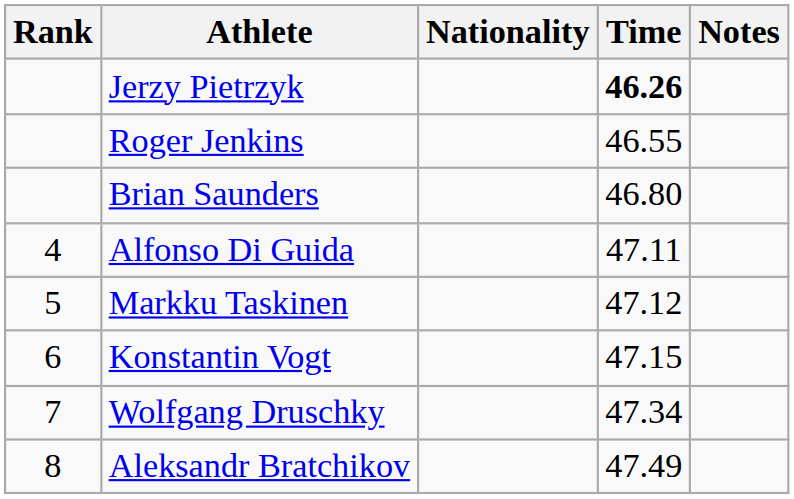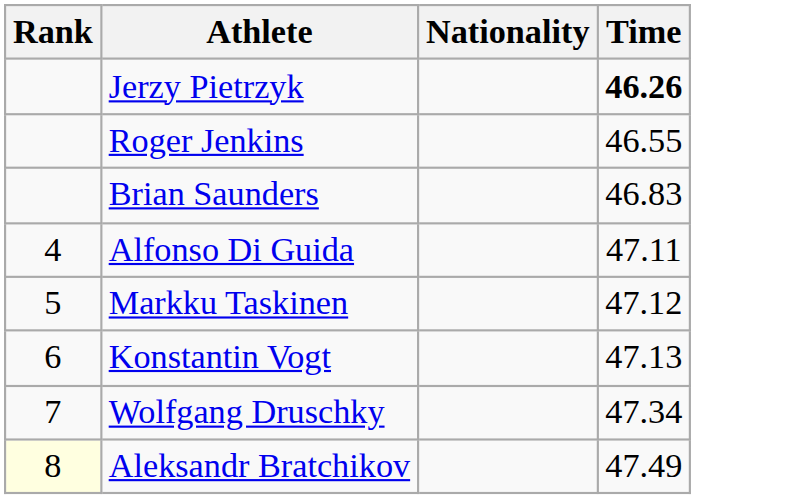- column: Notes
Brian Saunders | Time: 46.80 -> 46.83
Konstantin Vogt | Time: 47.15 -> 47.13
Aleksandr Bratchikov | Rank: no background -> lightyellow background
